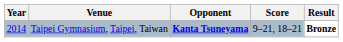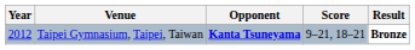Taipei Gymnasium, Taipei, Taiwan | Year: 2014 -> 2012
